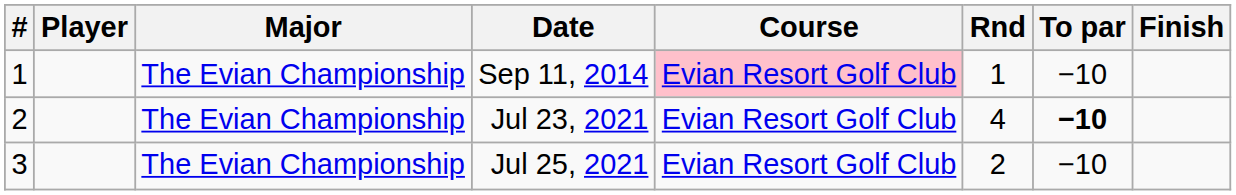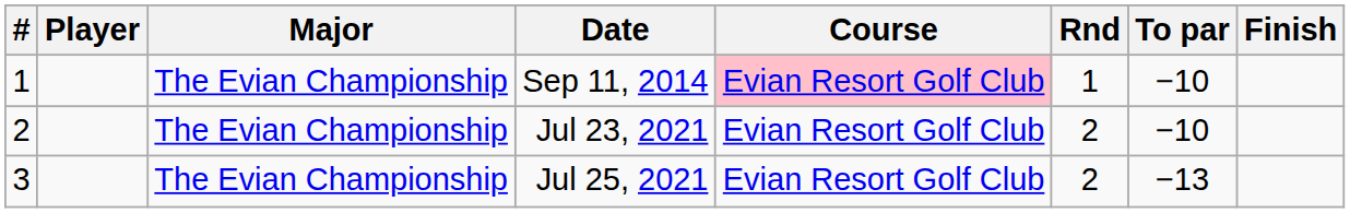Jul 23, 2021 | Rnd: 4 -> 2
Jul 23, 2021 | To par: bold -> normal
Jul 25, 2021 | To par: −10 -> −13
